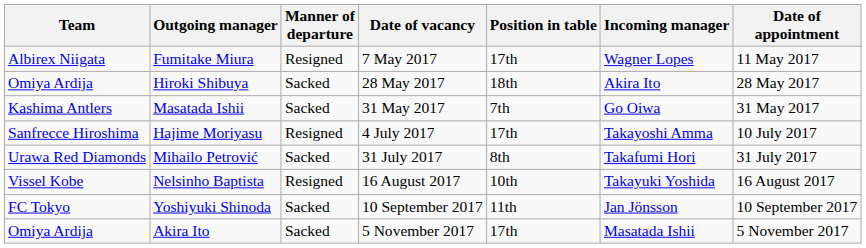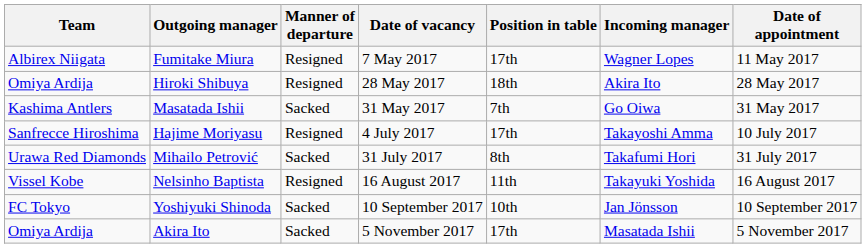Hiroki Shibuya | Manner of departure: Sacked -> Resigned
Nelsinho Baptista | Position in table: 10th -> 11th
Yoshiyuki Shinoda | Position in table: 11th -> 10th
